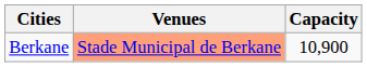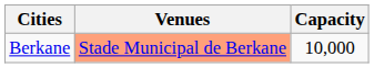Berkane | Capacity: 10,900 -> 10,000
